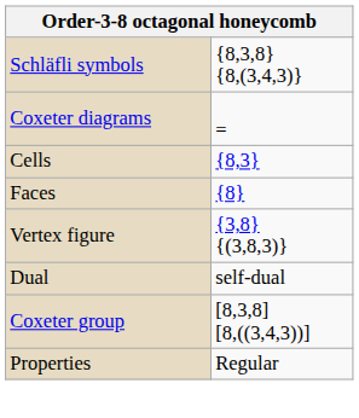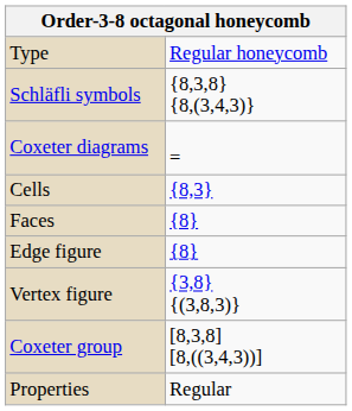+ row: Type | Regular honeycomb
+ row: Edge figure | {8}
- row: Dual | self-dual
